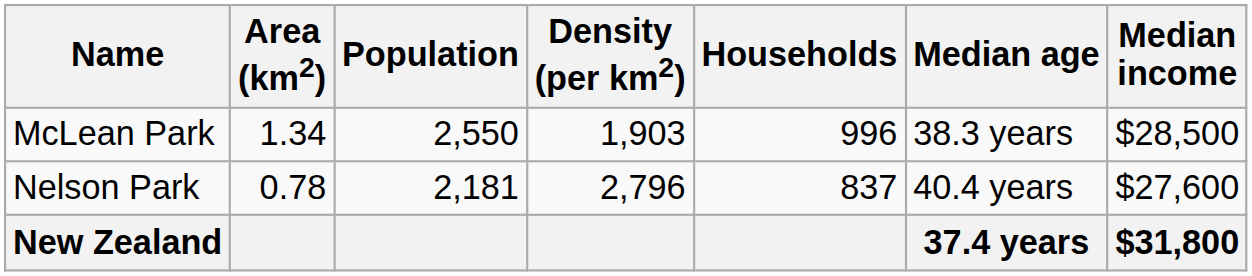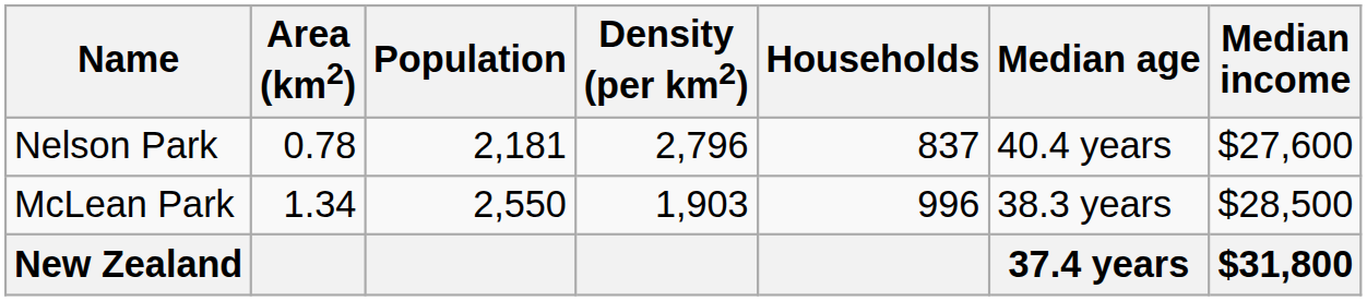rows swapped: Nelson Park <-> McLean Park
